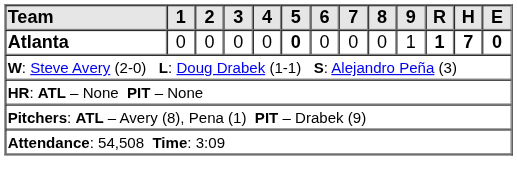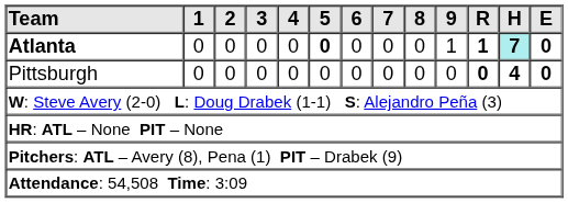Atlanta | H: no background -> paleturquoise background
+ row: Pittsburgh | 0 | 0 | 0 | 0 | 0 | 0 | 0 | 0 | 0 | 0 | 4 | 0
